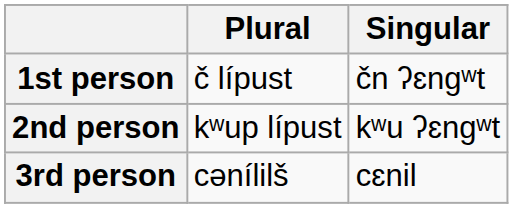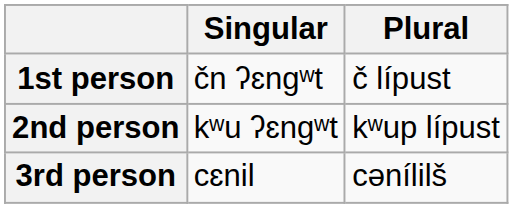columns swapped: Singular <-> Plural
